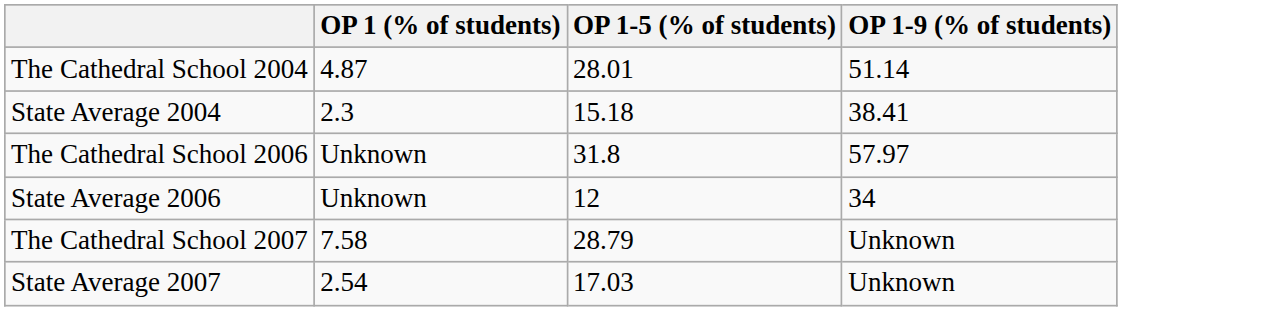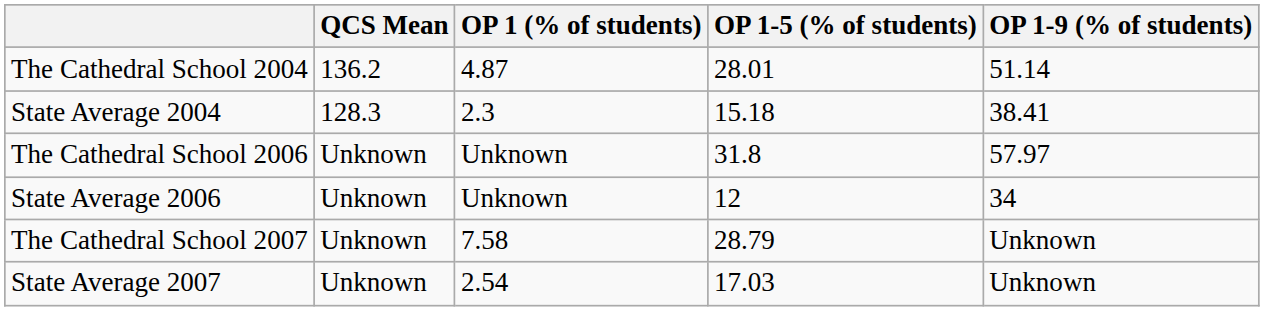+ column: QCS Mean | 136.2 | 128.3 | Unknown | Unknown | Unknown | Unknown
